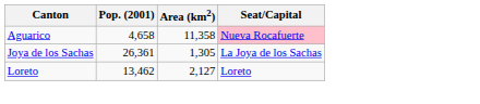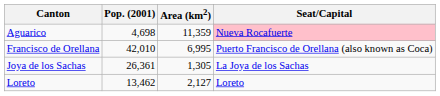Aguarico | Pop. (2001): 4,658 -> 4,698
Aguarico | Area (km2): 11,358 -> 11,359
+ row: Francisco de Orellana | 42,010 | 6,995 | Puerto Francisco de Orellana (also known as Coca)
